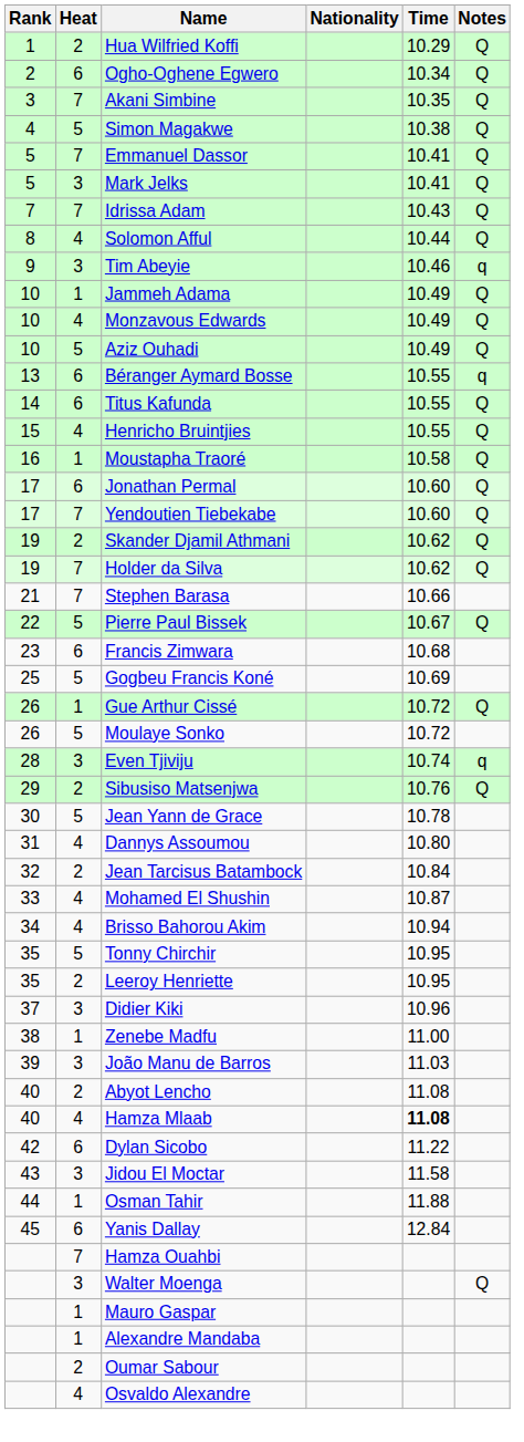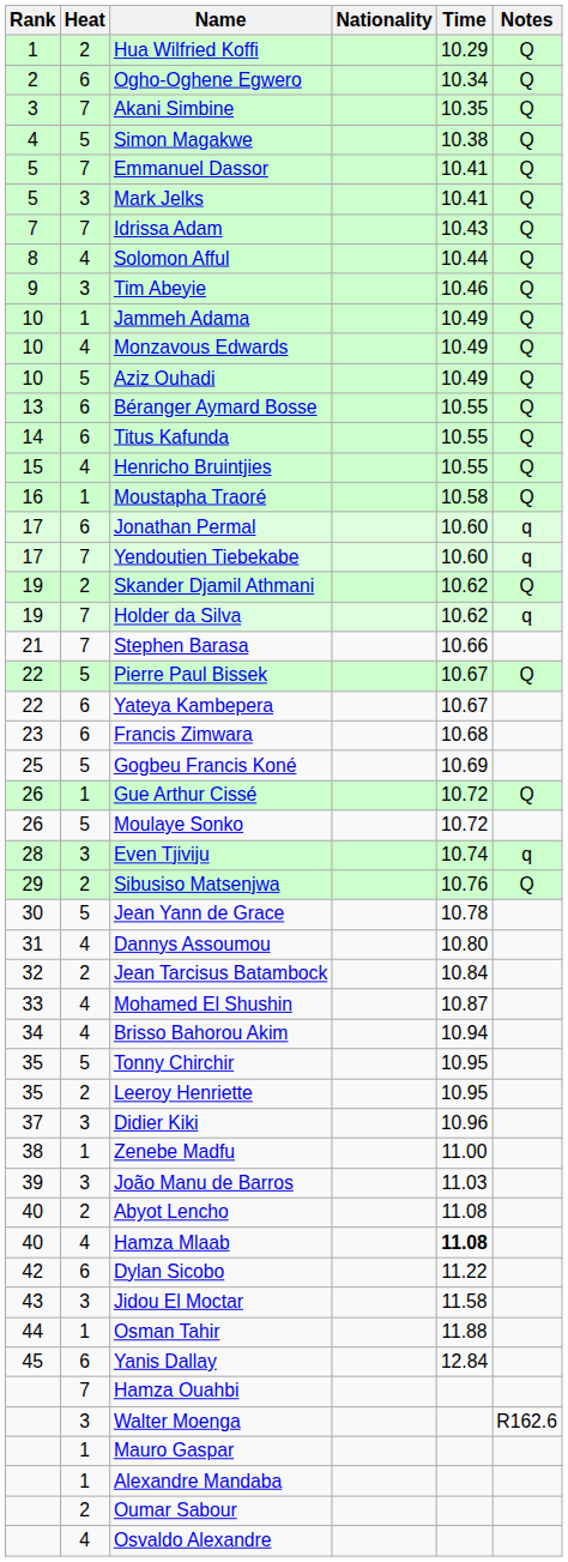Tim Abeyie | Notes: q -> Q
Béranger Aymard Bosse | Notes: q -> Q
Jonathan Permal | Notes: Q -> q
Yendoutien Tiebekabe | Notes: Q -> q
Holder da Silva | Notes: Q -> q
+ row: 22 | 6 | Yateya Kambepera | 10.67
Walter Moenga | Notes: Q -> R162.6
